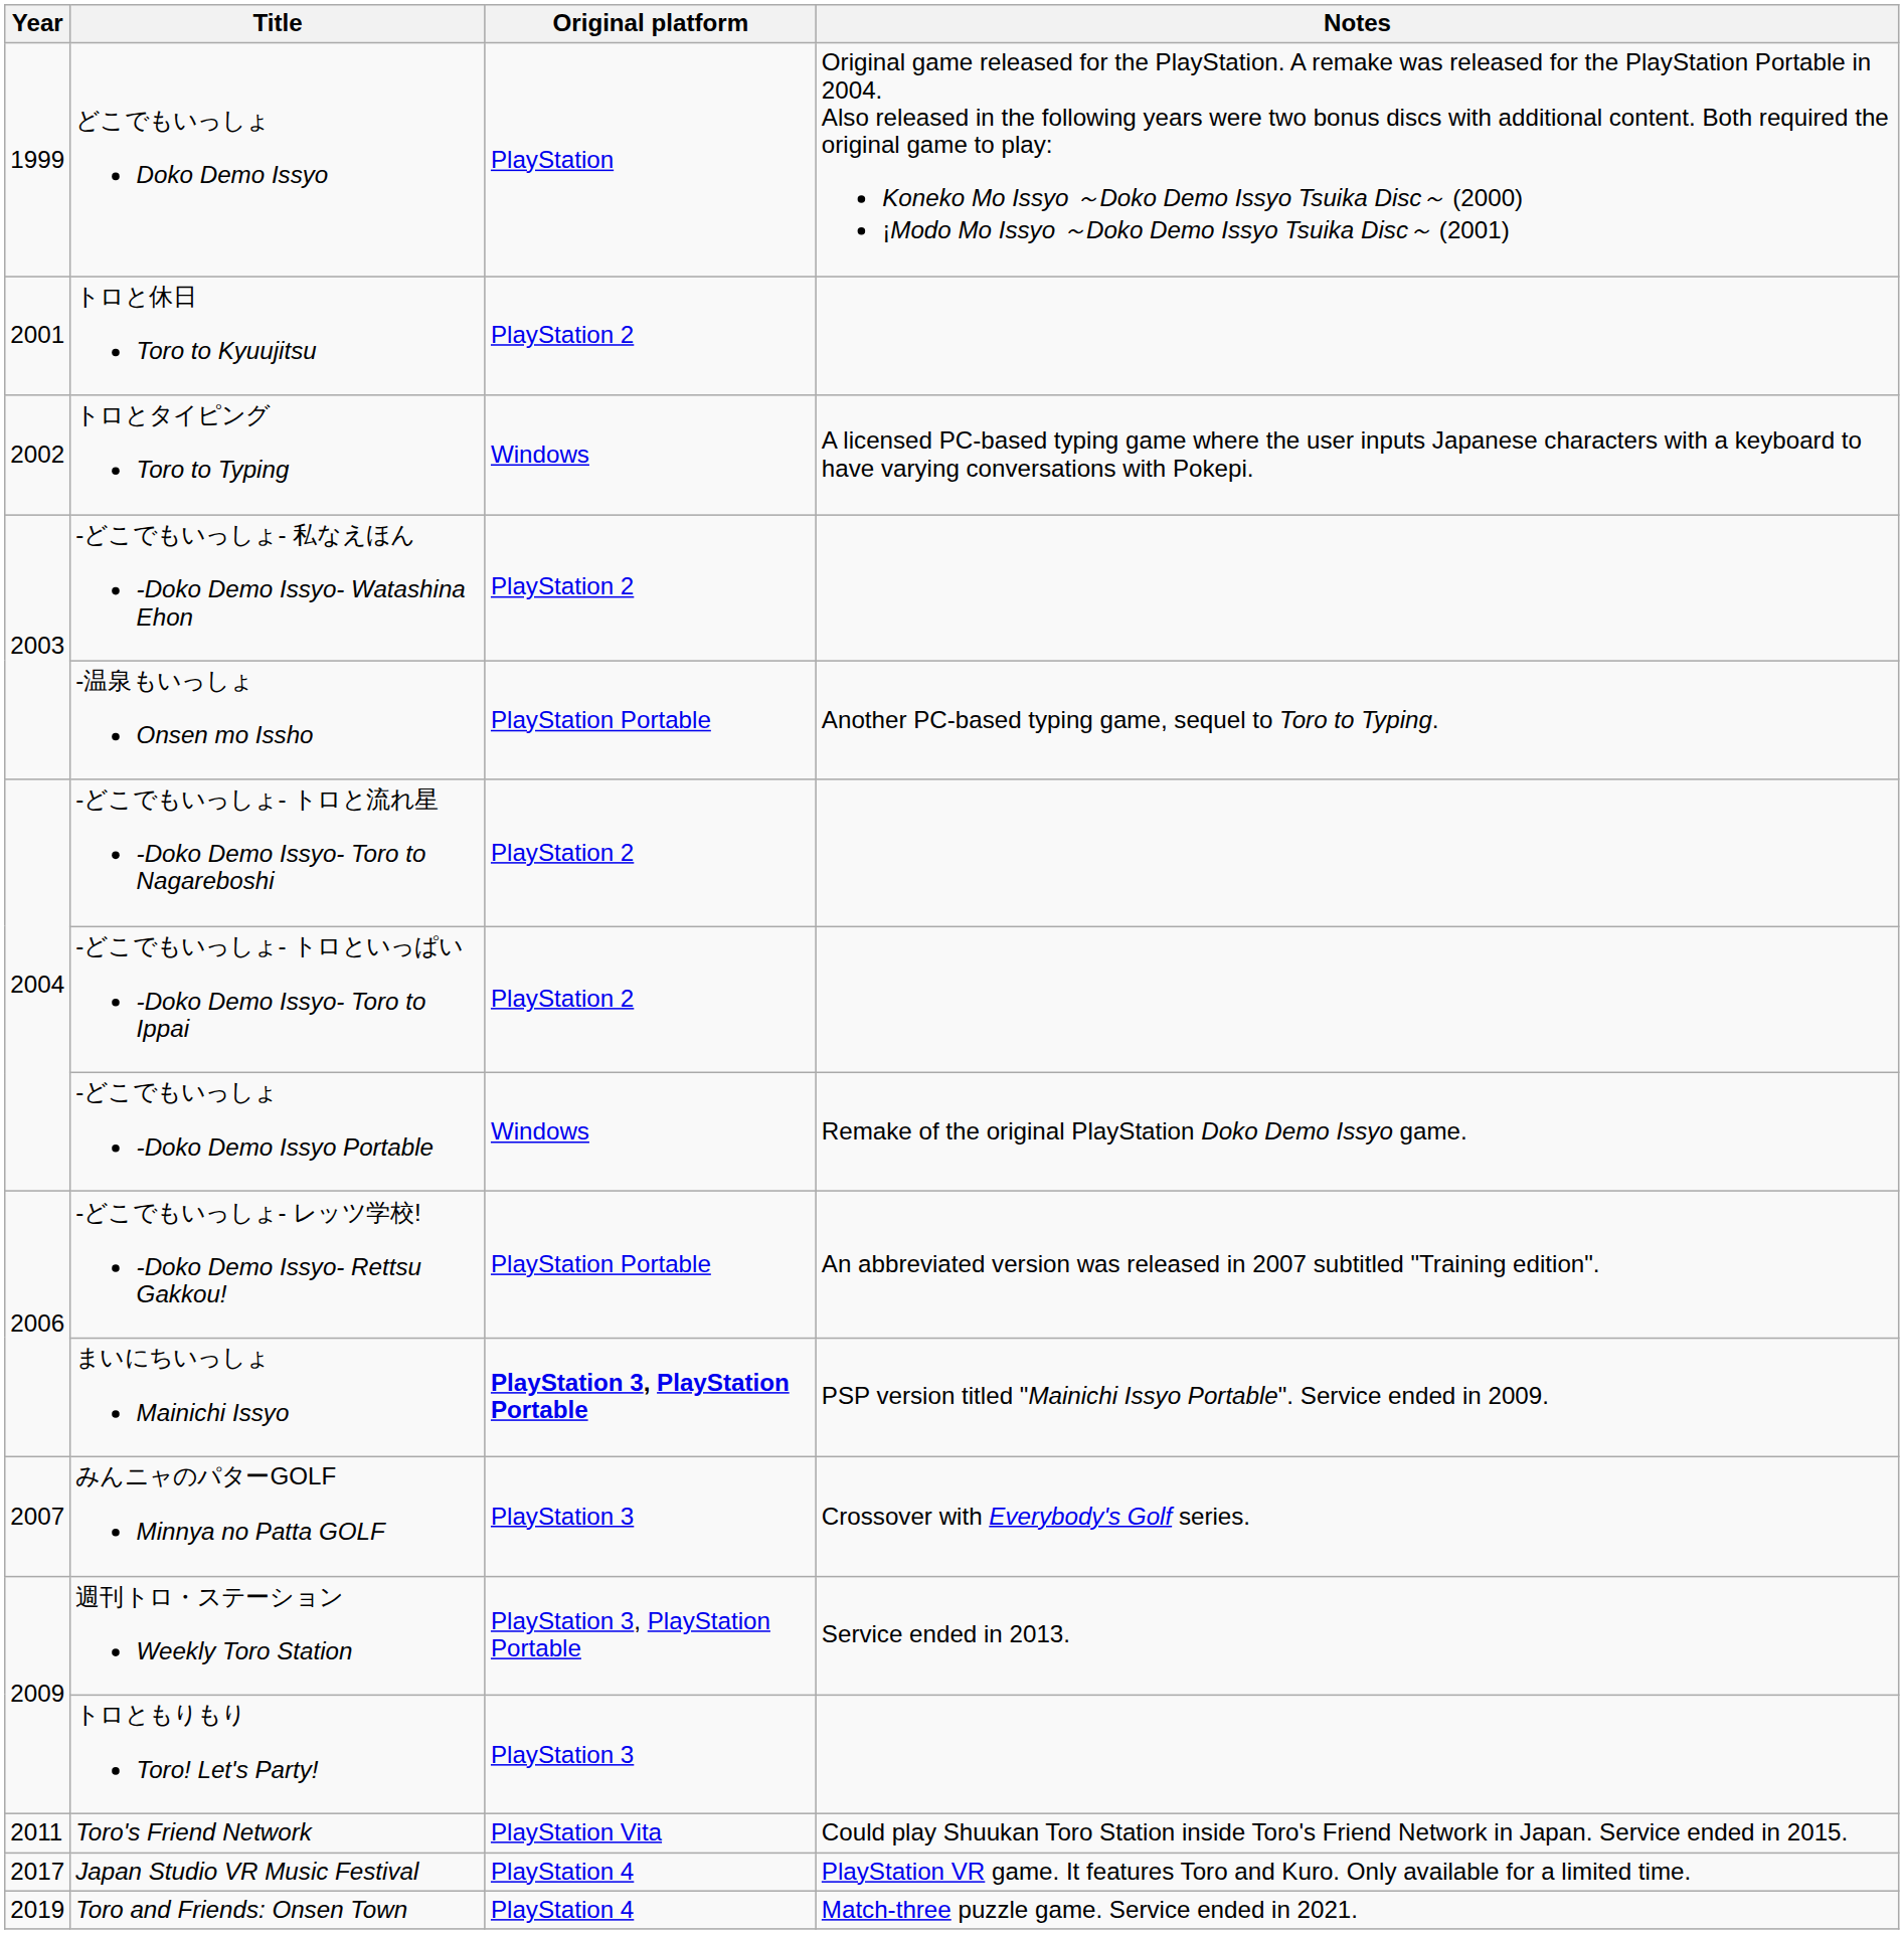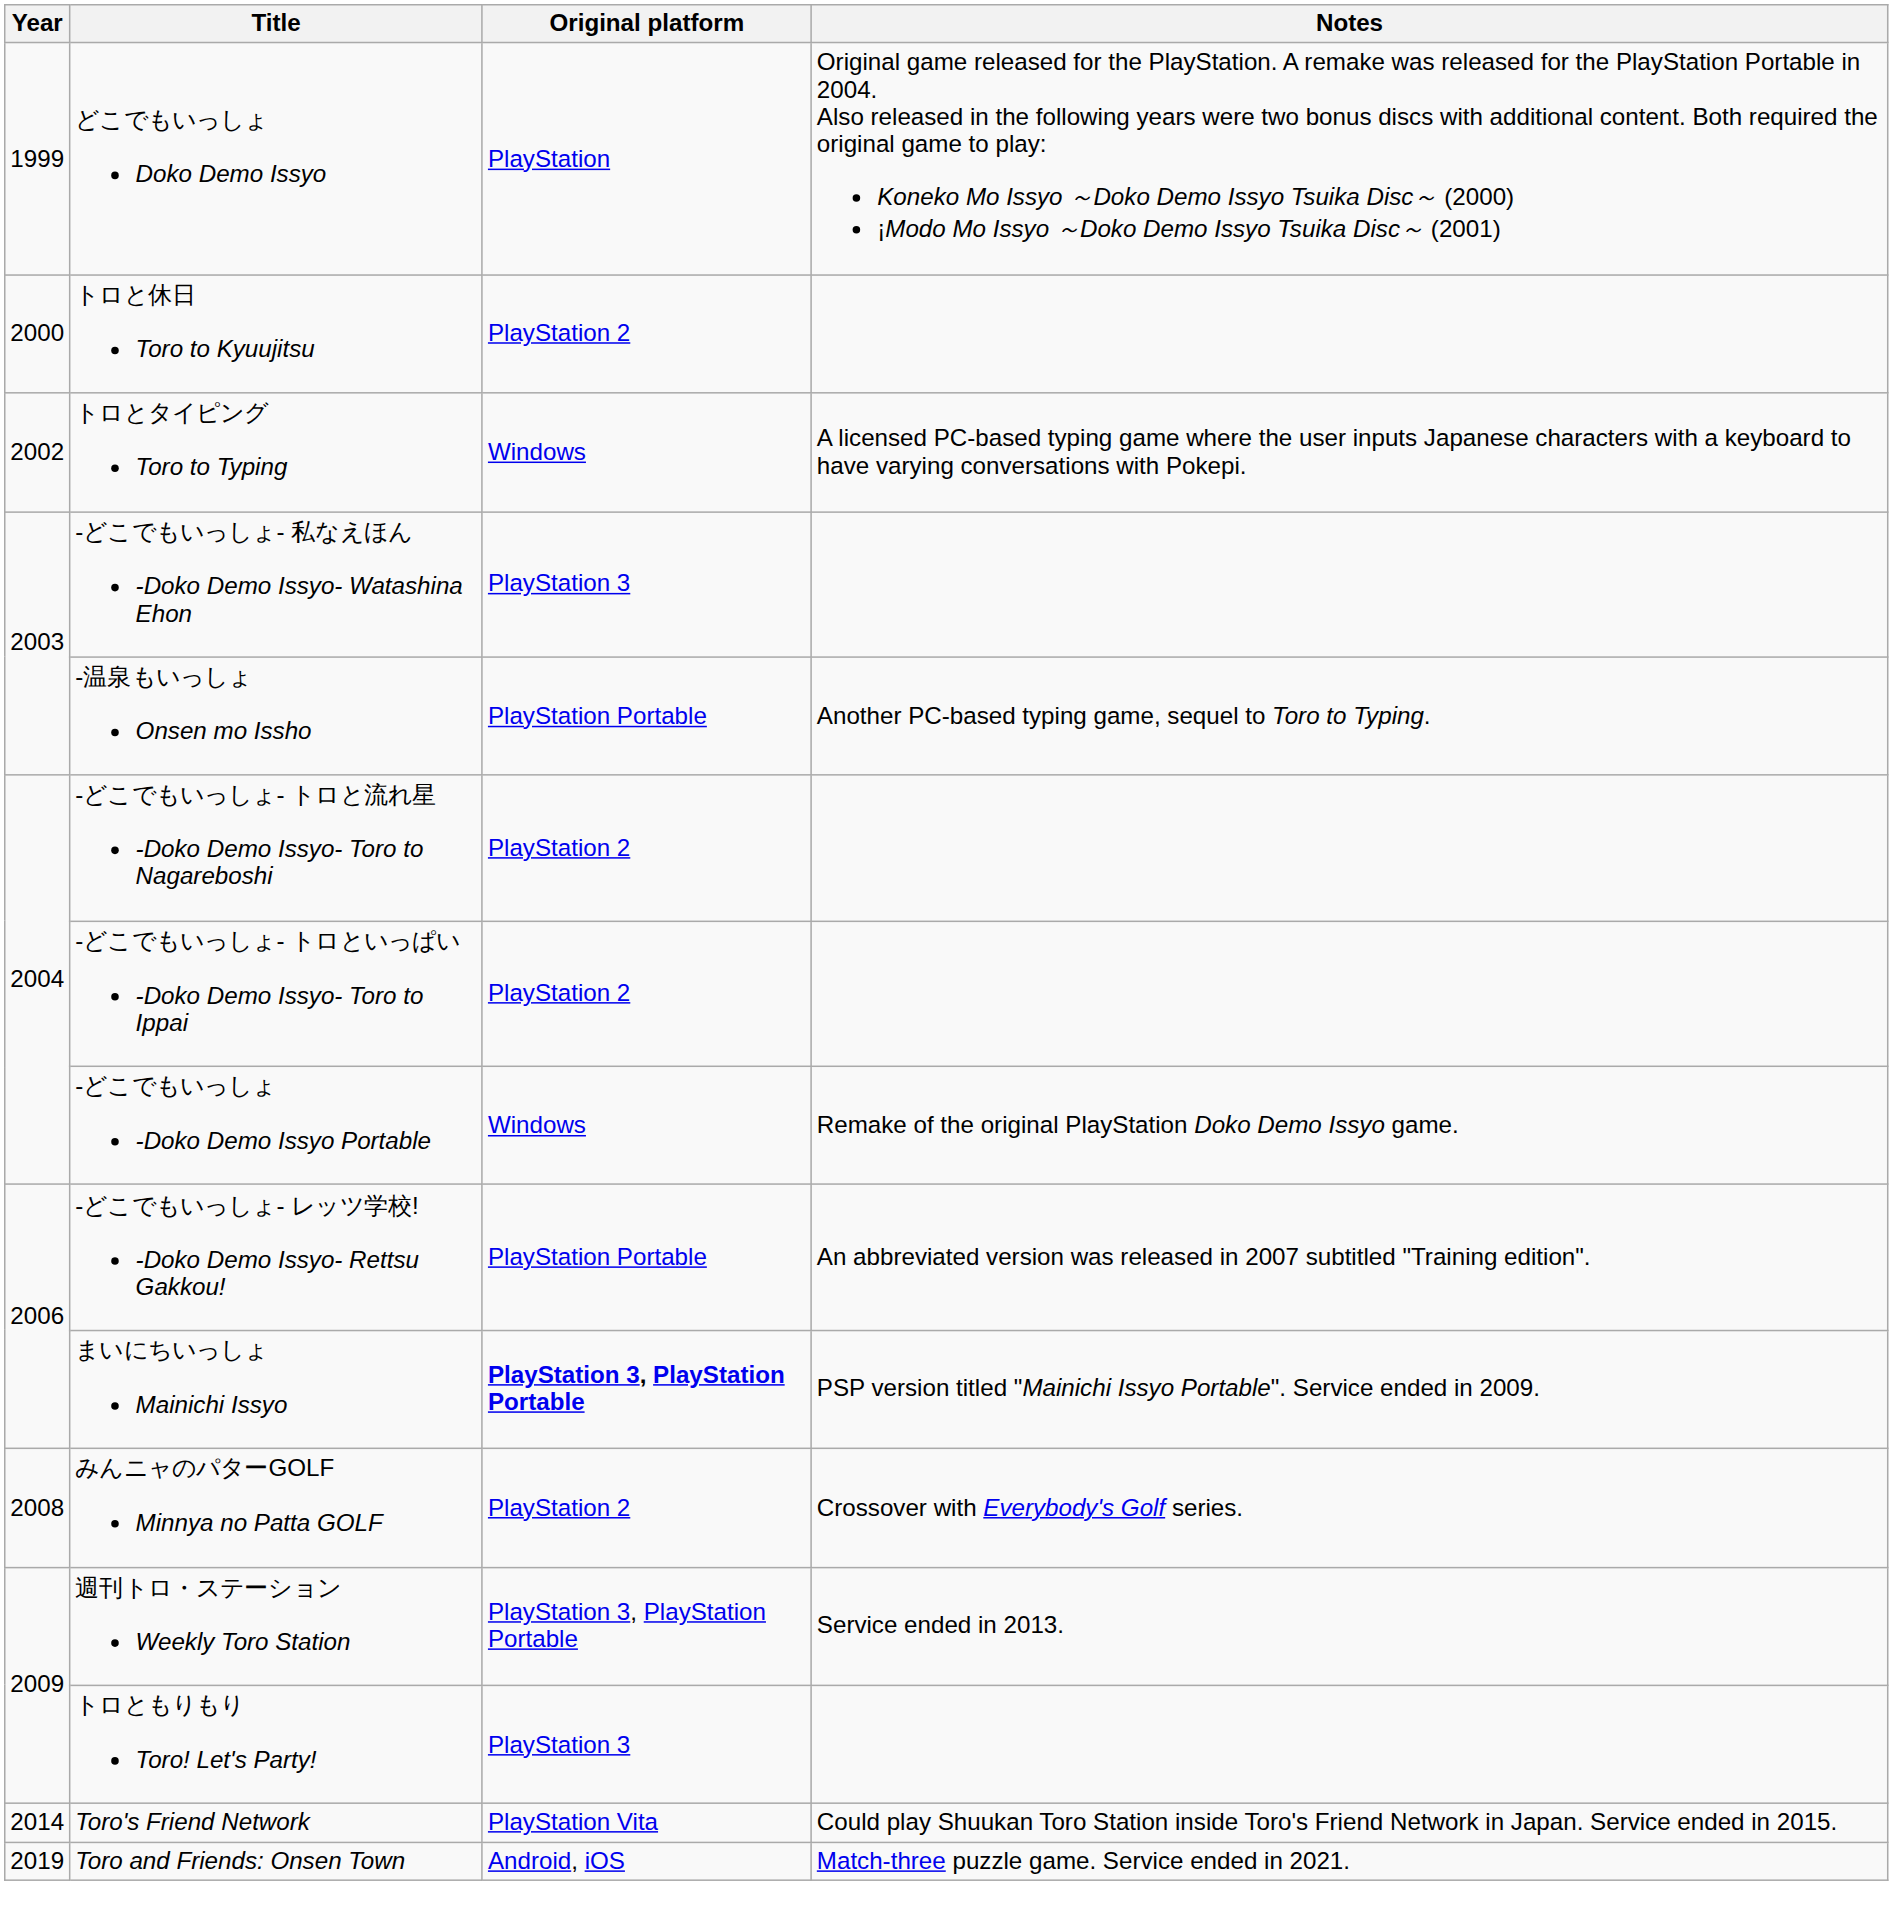トロと休日 Toro to Kyuujitsu | Year: 2001 -> 2000
-どこでもいっしょ- 私なえほん -Doko Demo Issyo- Watashina Ehon | Original platform: PlayStation 2 -> PlayStation 3
みんニャのパターGOLF Minnya no Patta GOLF | Year: 2007 -> 2008
みんニャのパターGOLF Minnya no Patta GOLF | Original platform: PlayStation 3 -> PlayStation 2
Toro's Friend Network | Year: 2011 -> 2014
- row: 2017 | Japan Studio VR Music Festival | PlayStation 4 | PlayStation VR game. It features Toro and Kuro. Only available for a limited time.
Toro and Friends: Onsen Town | Original platform: PlayStation 4 -> Android, iOS
